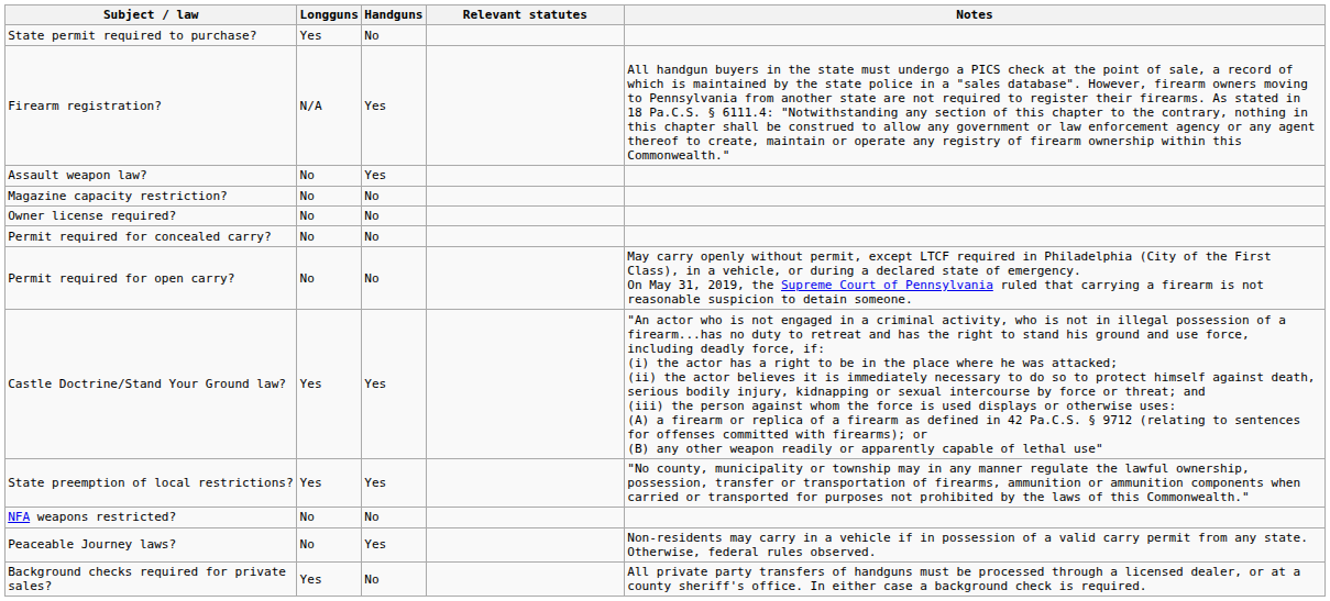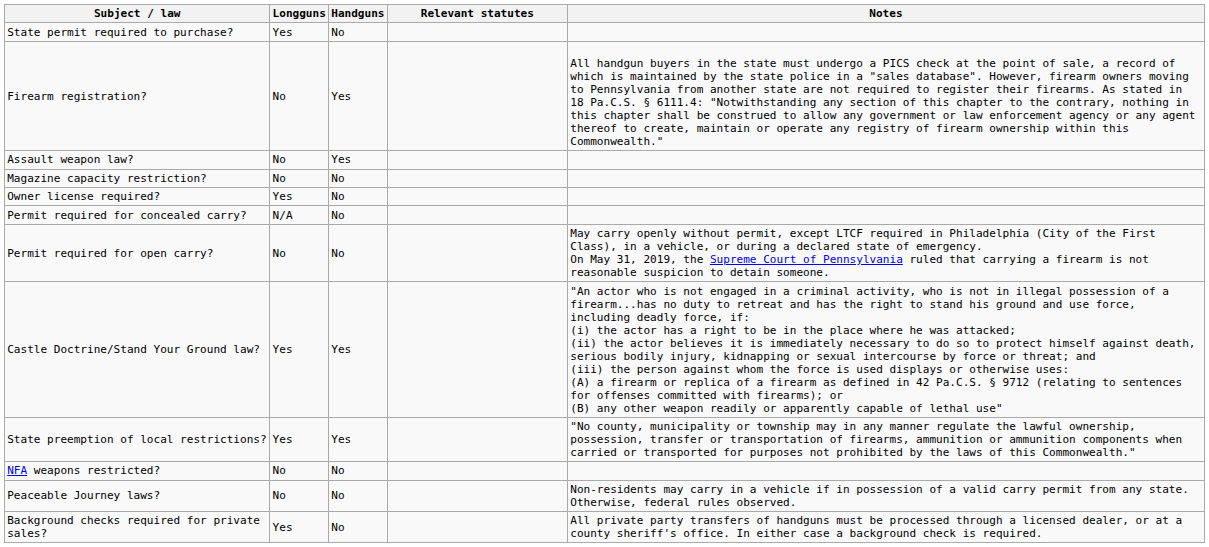Firearm registration? | Longguns: N/A -> No
Owner license required? | Longguns: No -> Yes
Permit required for concealed carry? | Longguns: No -> N/A
Peaceable Journey laws? | Handguns: Yes -> No
